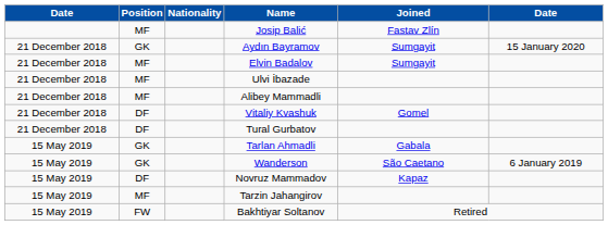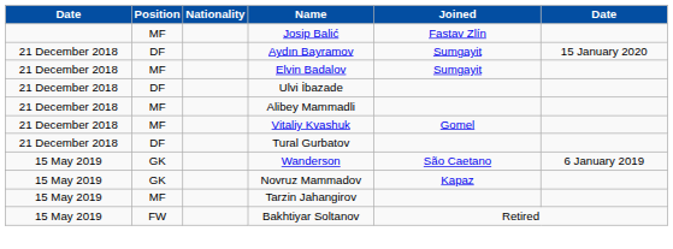Aydın Bayramov | Position: GK -> DF
Ulvi İbazade | Position: MF -> DF
Vitaliy Kvashuk | Position: DF -> MF
- row: 15 May 2019 | GK | Tarlan Ahmadli | Gabala
Novruz Mammadov | Position: DF -> GK
